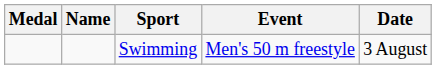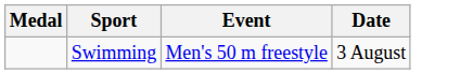- column: Name
